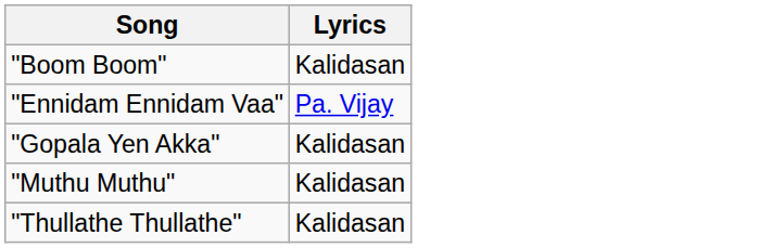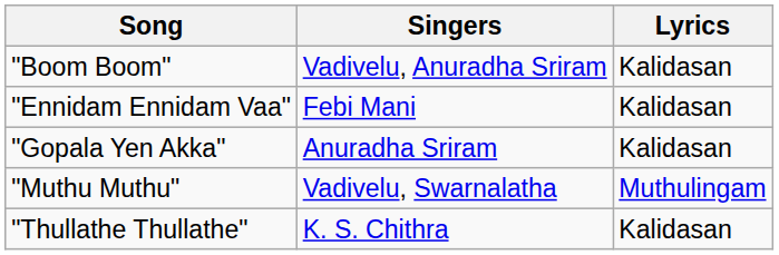+ column: Singers | Vadivelu, Anuradha Sriram | Febi Mani | Anuradha Sriram | Vadivelu, Swarnalatha | K. S. Chithra
"Ennidam Ennidam Vaa" | Lyrics: Pa. Vijay -> Kalidasan
"Muthu Muthu" | Lyrics: Kalidasan -> Muthulingam
